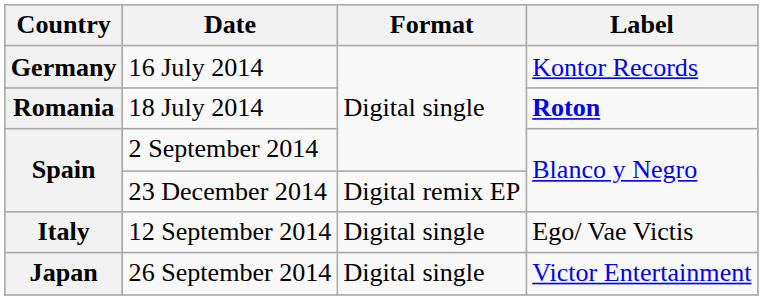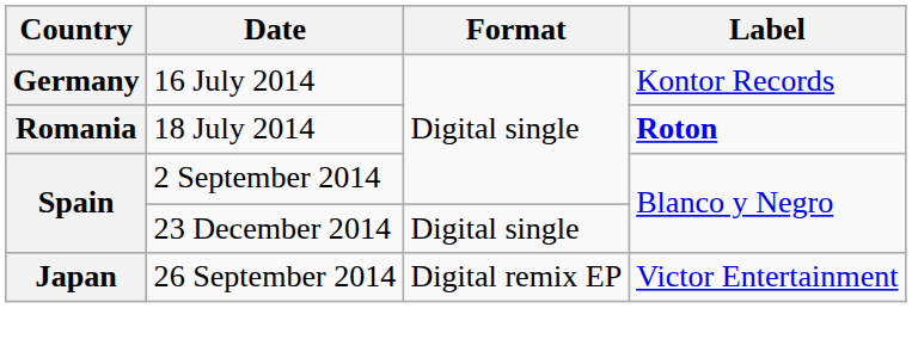23 December 2014 | Format: Digital remix EP -> Digital single
- row: Italy | 12 September 2014 | Digital single | Ego/ Vae Victis
26 September 2014 | Format: Digital single -> Digital remix EP
